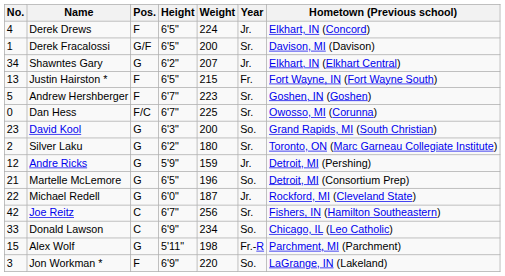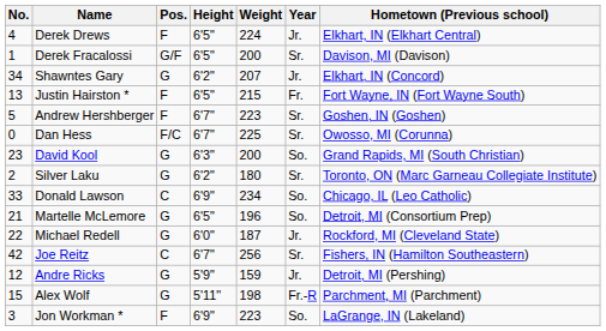Derek Drews | Hometown (Previous school): Elkhart, IN (Concord) -> Elkhart, IN (Elkhart Central)
Shawntes Gary | Hometown (Previous school): Elkhart, IN (Elkhart Central) -> Elkhart, IN (Concord)
rows swapped: Donald Lawson <-> Andre Ricks
Jon Workman * | Weight: 220 -> 223
